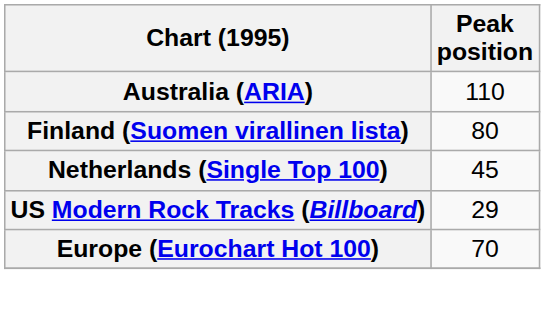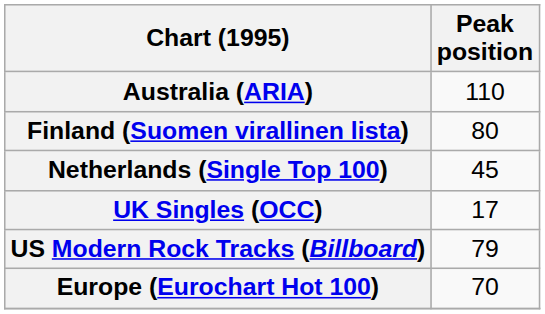+ row: UK Singles (OCC) | 17
US Modern Rock Tracks (Billboard) | Peak position: 29 -> 79
